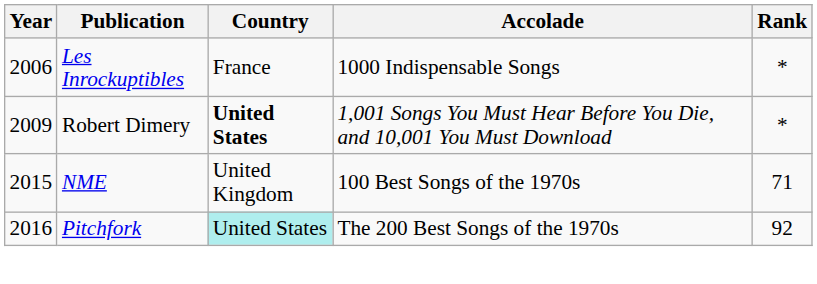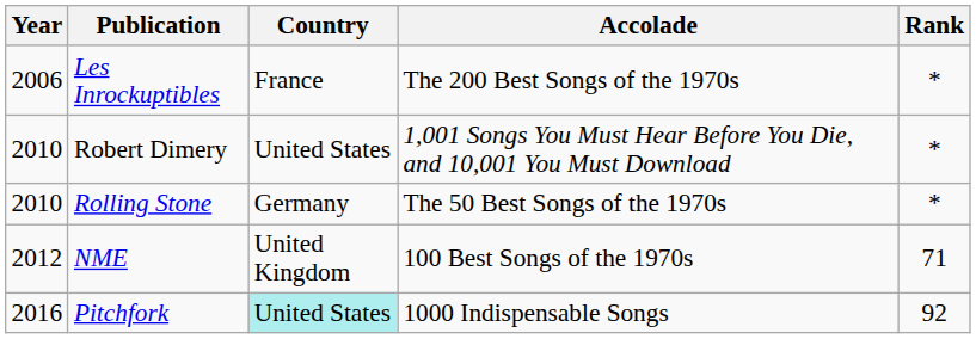Les Inrockuptibles | Accolade: 1000 Indispensable Songs -> The 200 Best Songs of the 1970s
Robert Dimery | Year: 2009 -> 2010
Robert Dimery | Country: bold -> normal
+ row: 2010 | Rolling Stone | Germany | The 50 Best Songs of the 1970s | *
NME | Year: 2015 -> 2012
Pitchfork | Accolade: The 200 Best Songs of the 1970s -> 1000 Indispensable Songs
